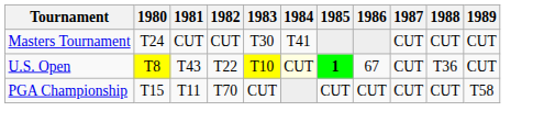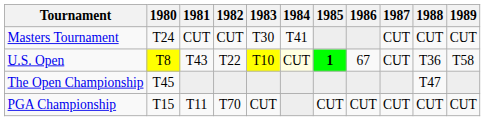U.S. Open | 1989: CUT -> T58
+ row: The Open Championship | T45 | T47
PGA Championship | 1989: T58 -> CUT
